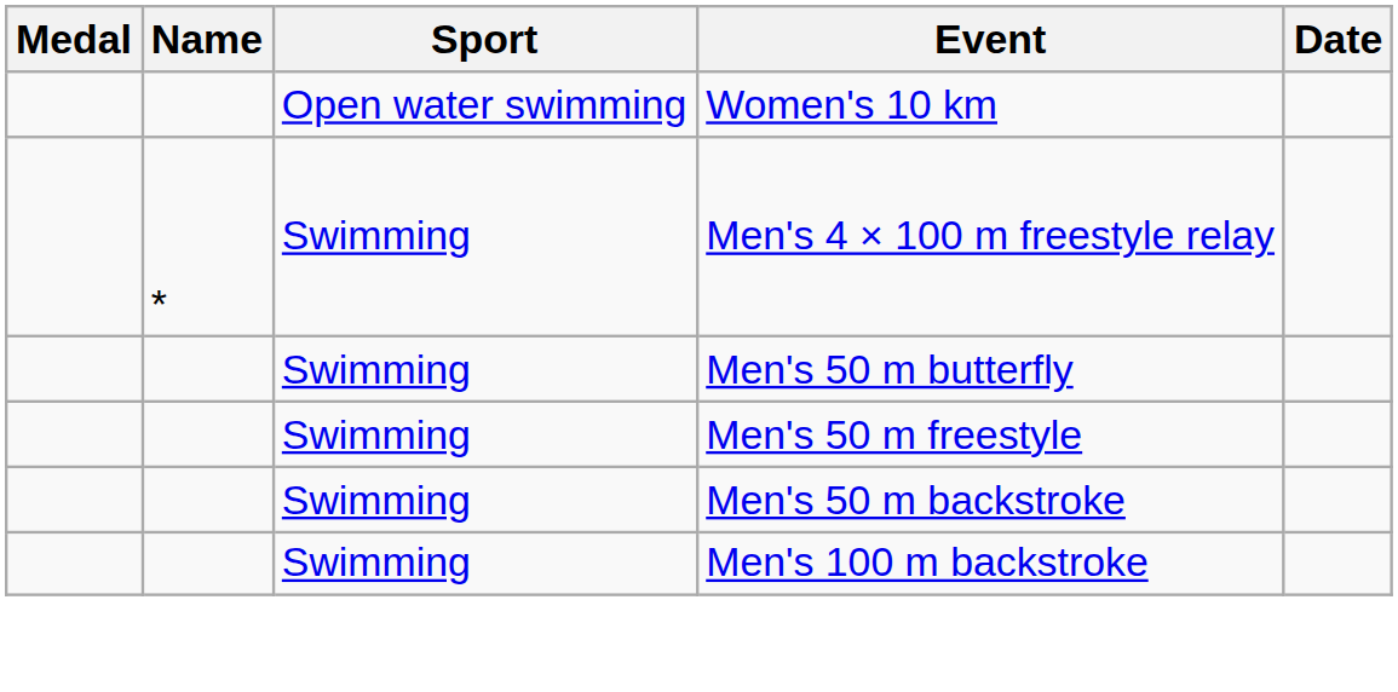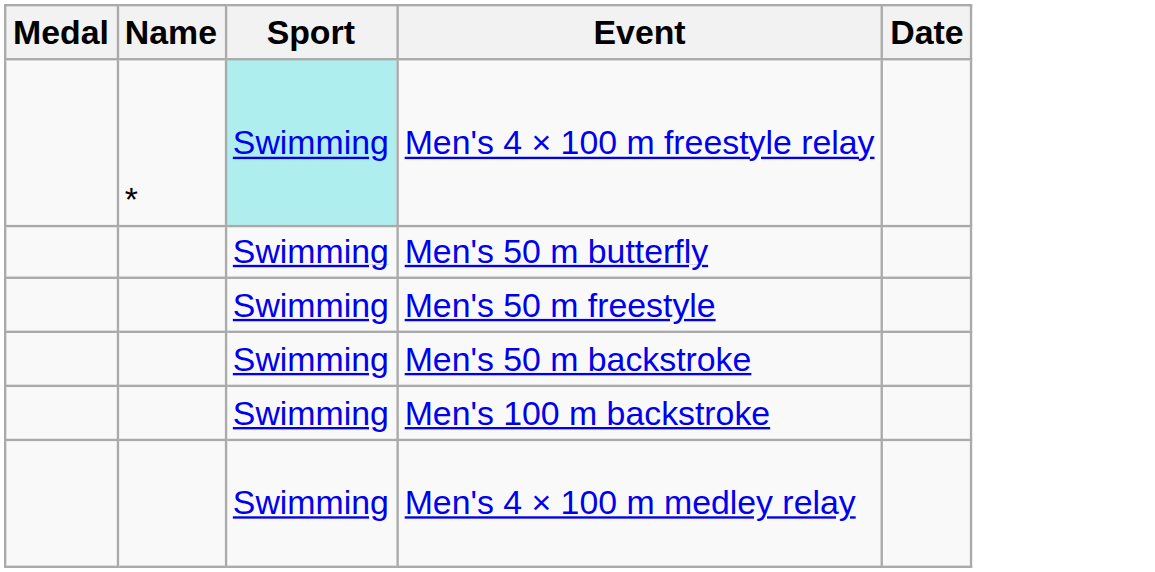- row: Open water swimming | Women's 10 km
Men's 4 × 100 m freestyle relay | Sport: no background -> paleturquoise background
+ row: Swimming | Men's 4 × 100 m medley relay
